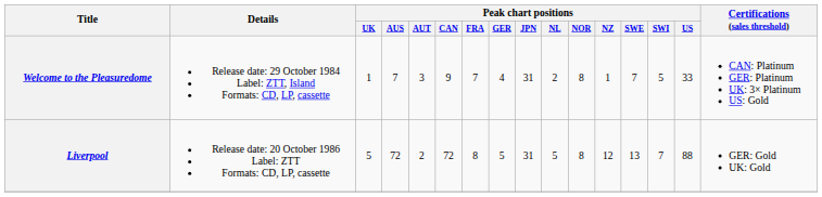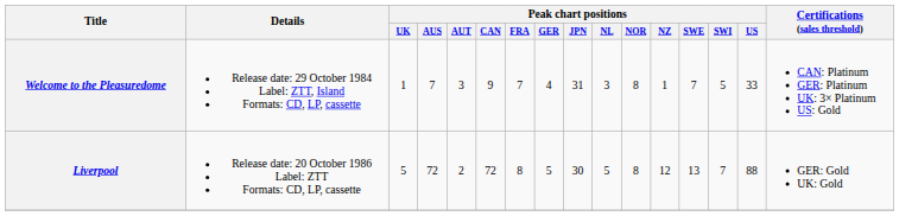Welcome to the Pleasuredome | Peak chart positions / NL: 2 -> 3
Liverpool | Peak chart positions / JPN: 31 -> 30
